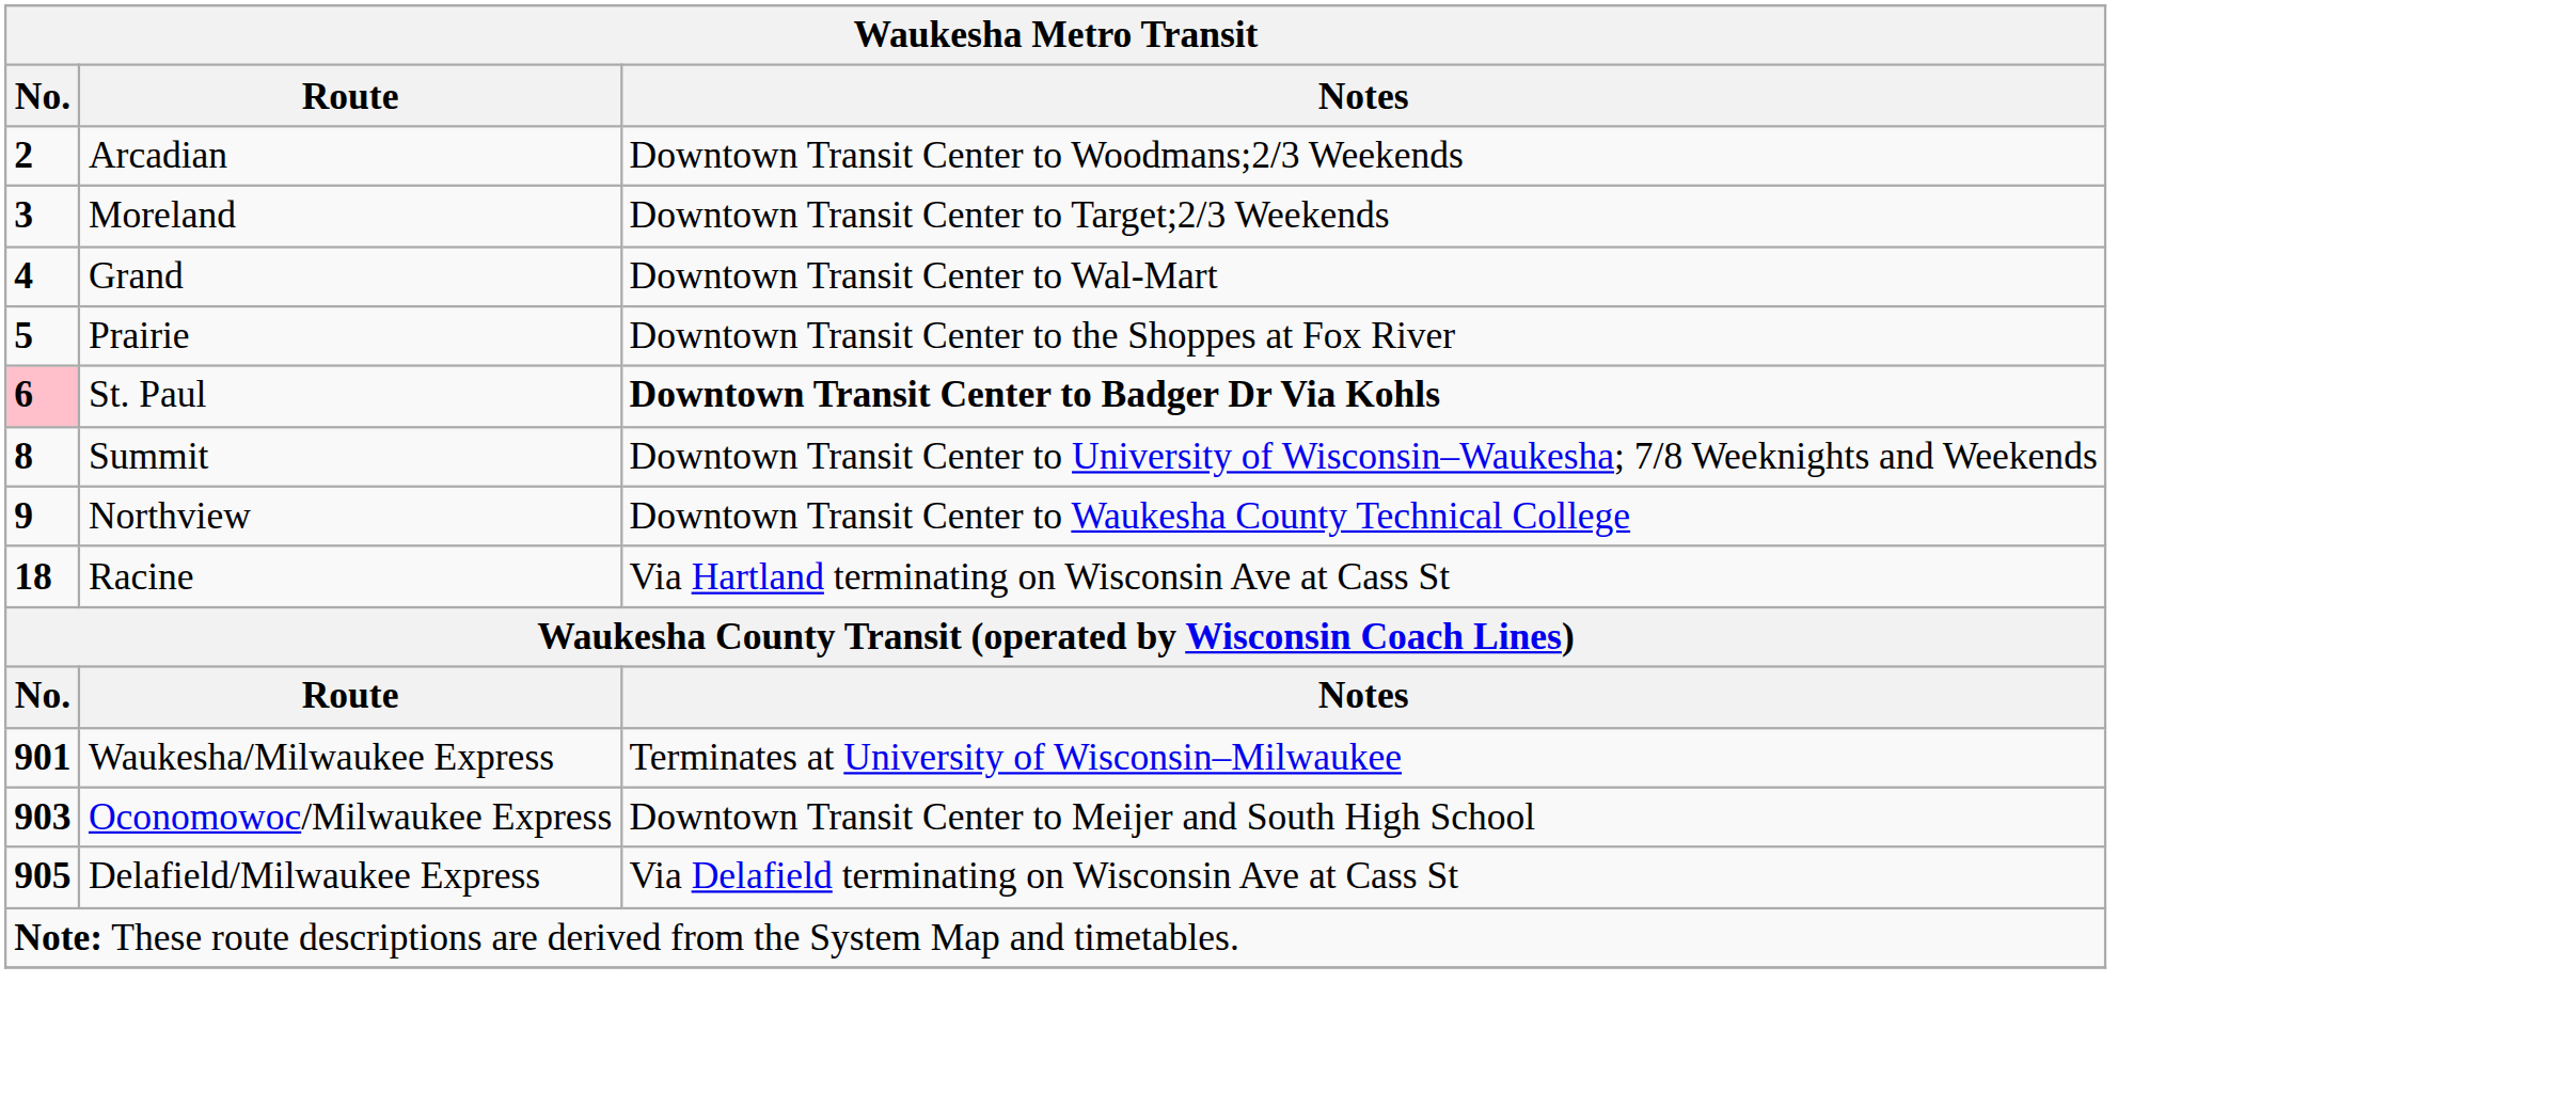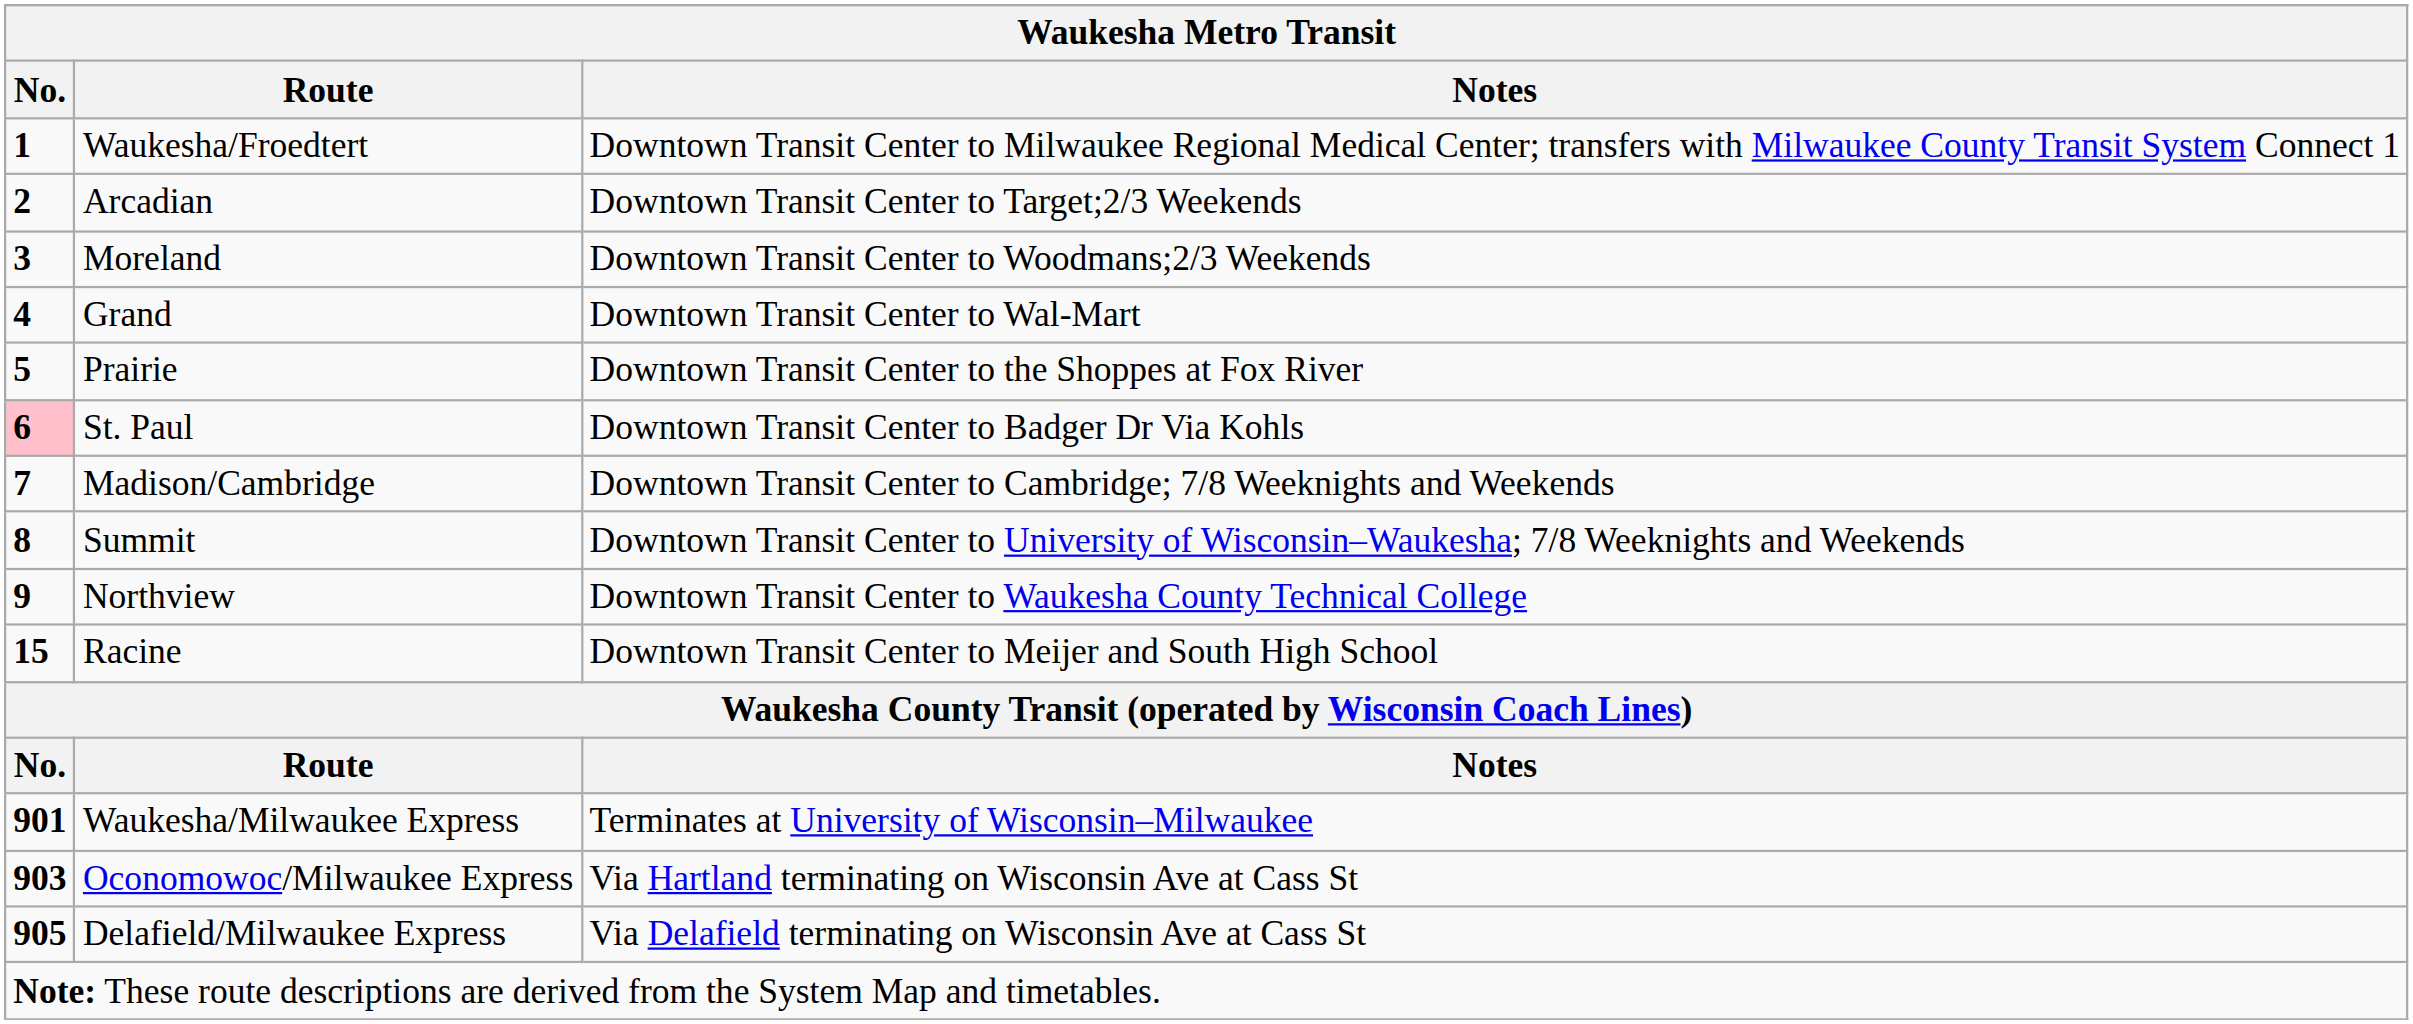+ row: 1 | Waukesha/Froedtert | Downtown Transit Center to Milwaukee Regional Medical Center; transfers with Milwaukee County Transit System Connect 1
Arcadian | Notes: Downtown Transit Center to Woodmans;2/3 Weekends -> Downtown Transit Center to Target;2/3 Weekends
Moreland | Notes: Downtown Transit Center to Target;2/3 Weekends -> Downtown Transit Center to Woodmans;2/3 Weekends
St. Paul | Notes: bold -> normal
+ row: 7 | Madison/Cambridge | Downtown Transit Center to Cambridge; 7/8 Weeknights and Weekends
Racine | No.: 18 -> 15
Racine | Notes: Via Hartland terminating on Wisconsin Ave at Cass St -> Downtown Transit Center to Meijer and South High School
Oconomowoc/Milwaukee Express | Notes: Downtown Transit Center to Meijer and South High School -> Via Hartland terminating on Wisconsin Ave at Cass St
